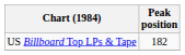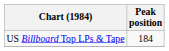US Billboard Top LPs & Tape | Peak position: 182 -> 184
